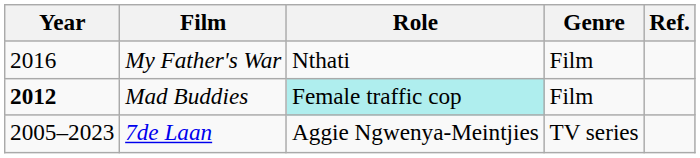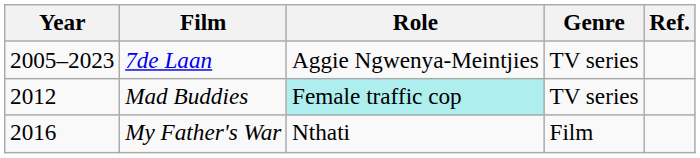rows swapped: 7de Laan <-> My Father's War
Mad Buddies | Year: bold -> normal
Mad Buddies | Genre: Film -> TV series
